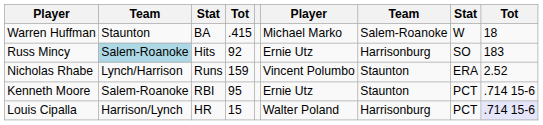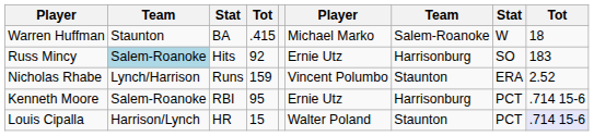Kenneth Moore | column 7: Staunton -> Harrisonburg
Louis Cipalla | column 7: Harrisonburg -> Staunton
